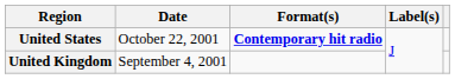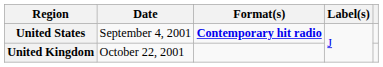United States | Date: October 22, 2001 -> September 4, 2001
United Kingdom | Date: September 4, 2001 -> October 22, 2001
